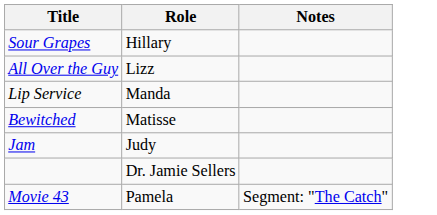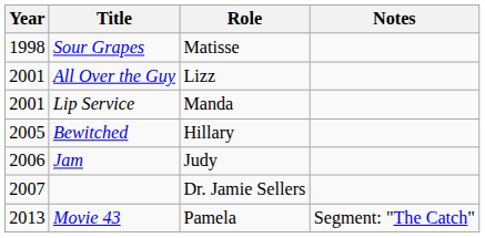+ column: Year | 1998 | 2001 | 2001 | 2005 | 2006 | 2007 | 2013
Sour Grapes | Role: Hillary -> Matisse
Bewitched | Role: Matisse -> Hillary
